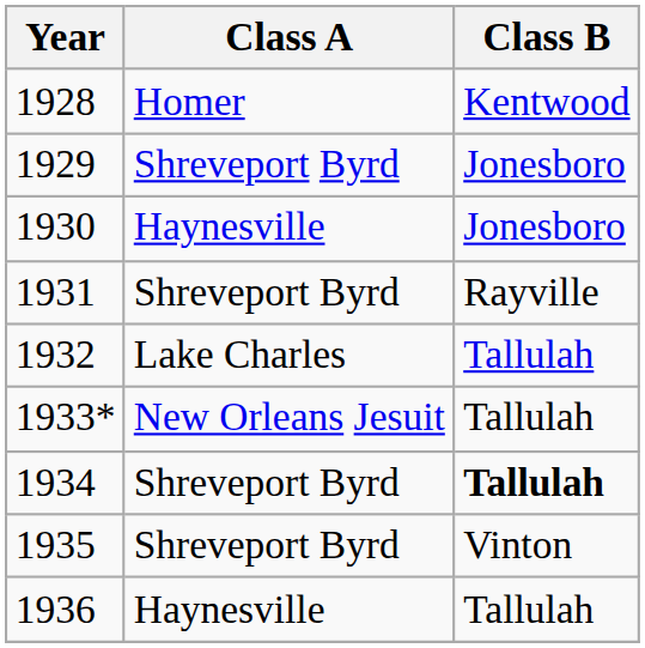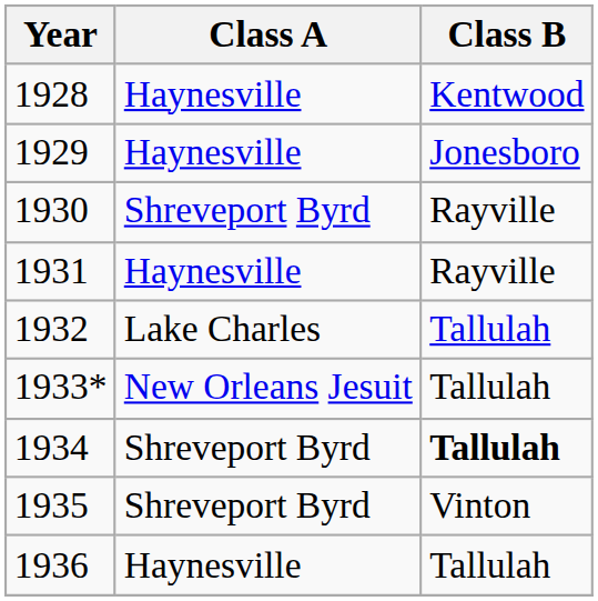1928 | Class A: Homer -> Haynesville
1929 | Class A: Shreveport Byrd -> Haynesville
1930 | Class A: Haynesville -> Shreveport Byrd
1930 | Class B: Jonesboro -> Rayville
1931 | Class A: Shreveport Byrd -> Haynesville
